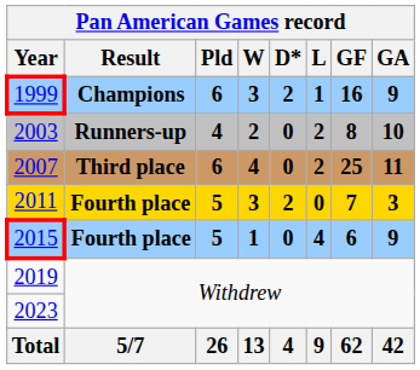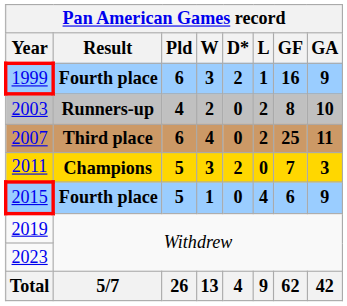1999 | Result: Champions -> Fourth place
2011 | Result: Fourth place -> Champions
